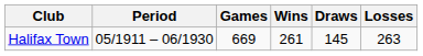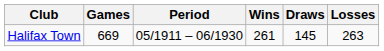columns swapped: Period <-> Games
